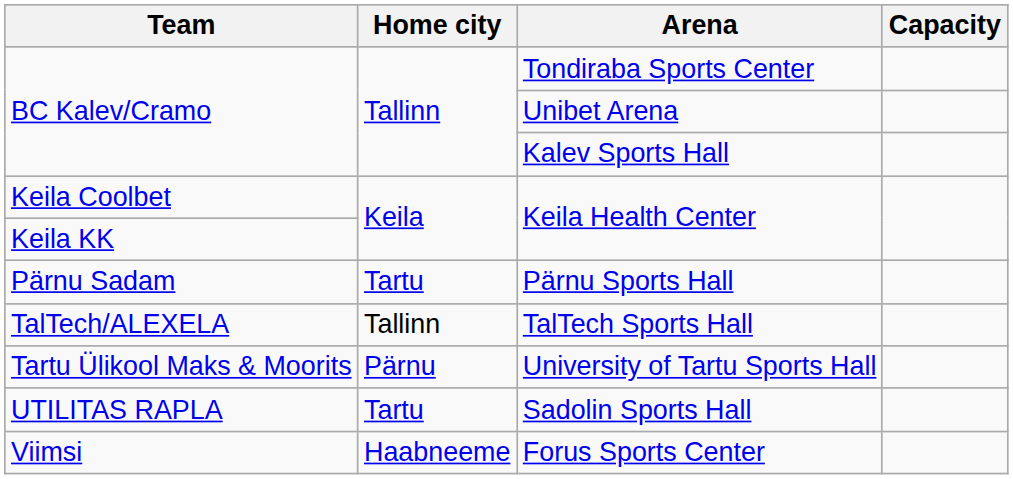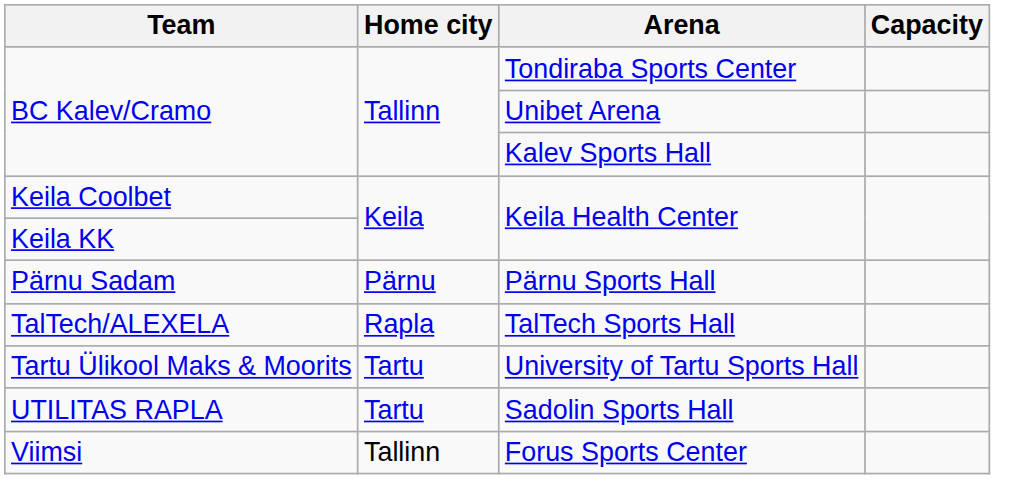Pärnu Sports Hall | Home city: Tartu -> Pärnu
TalTech Sports Hall | Home city: Tallinn -> Rapla
University of Tartu Sports Hall | Home city: Pärnu -> Tartu
Forus Sports Center | Home city: Haabneeme -> Tallinn
